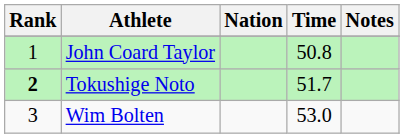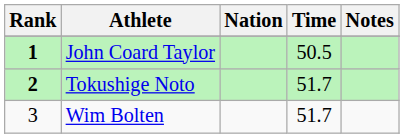John Coard Taylor | Rank: normal -> bold
John Coard Taylor | Time: 50.8 -> 50.5
Wim Bolten | Time: 53.0 -> 51.7
